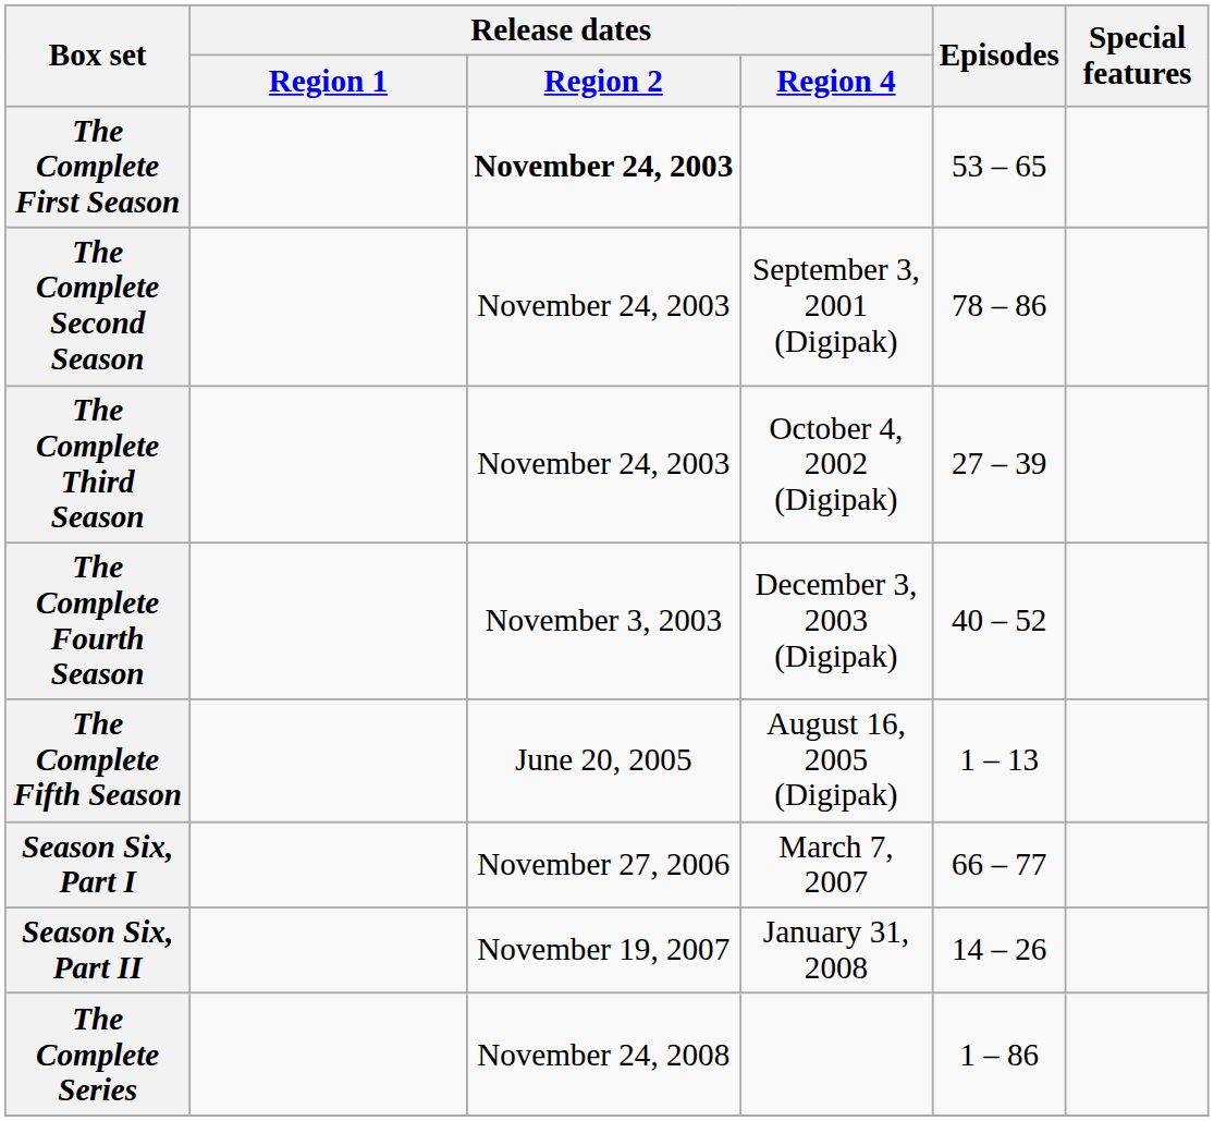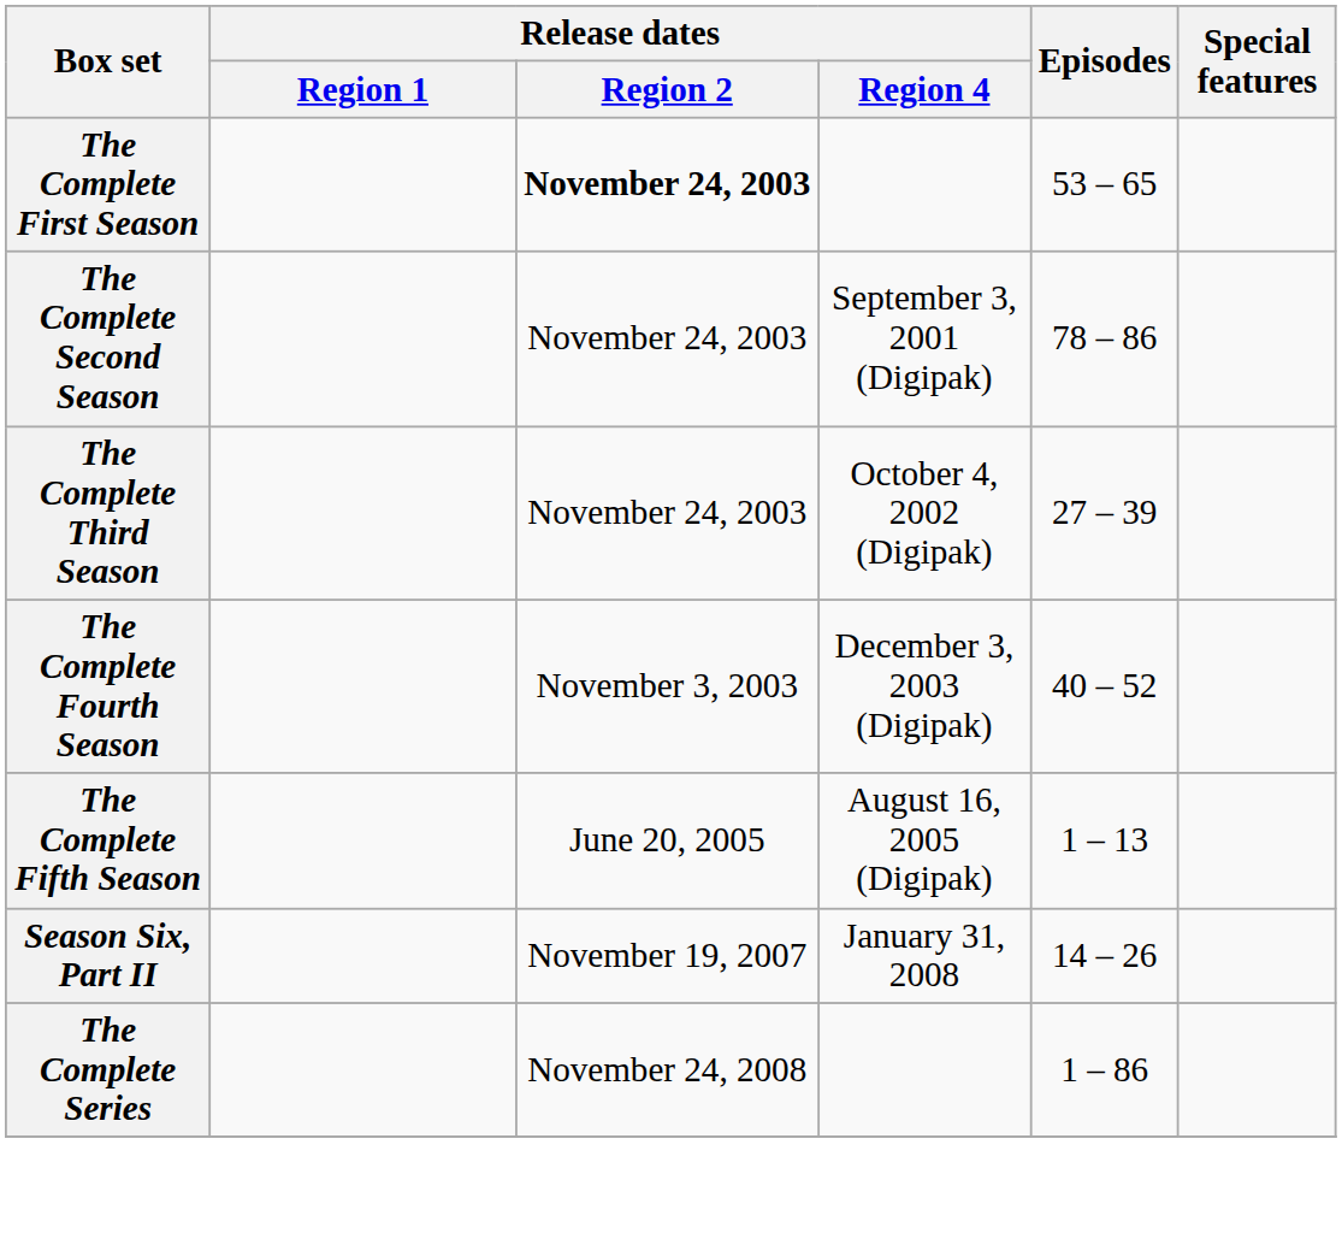- row: Season Six, Part I | November 27, 2006 | March 7, 2007 | 66 – 77
